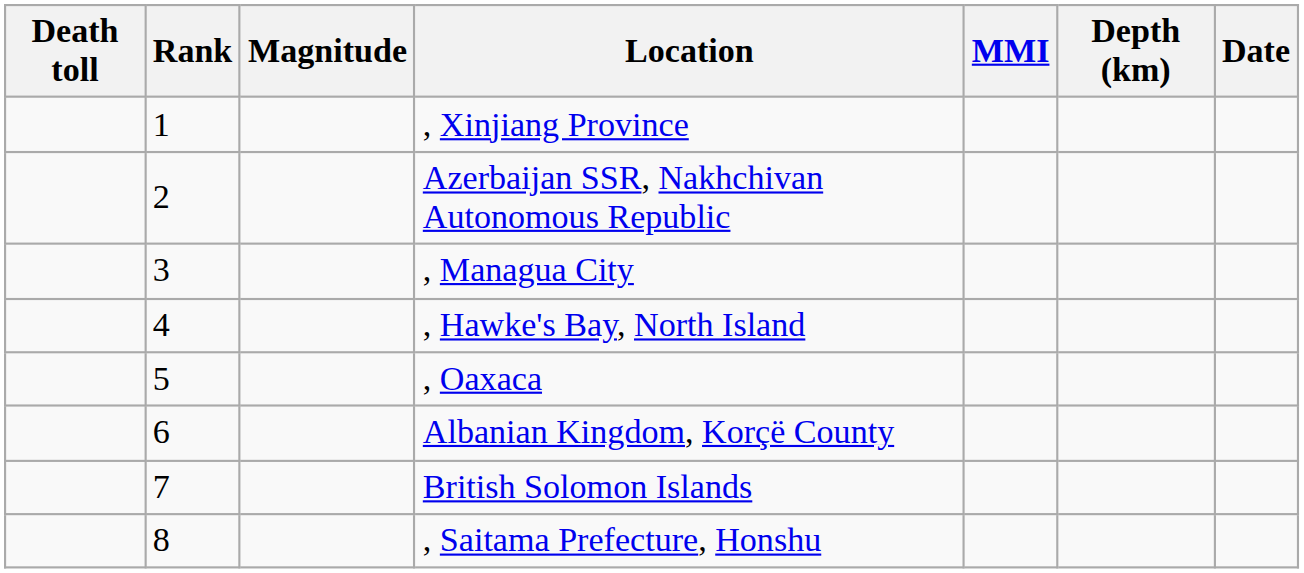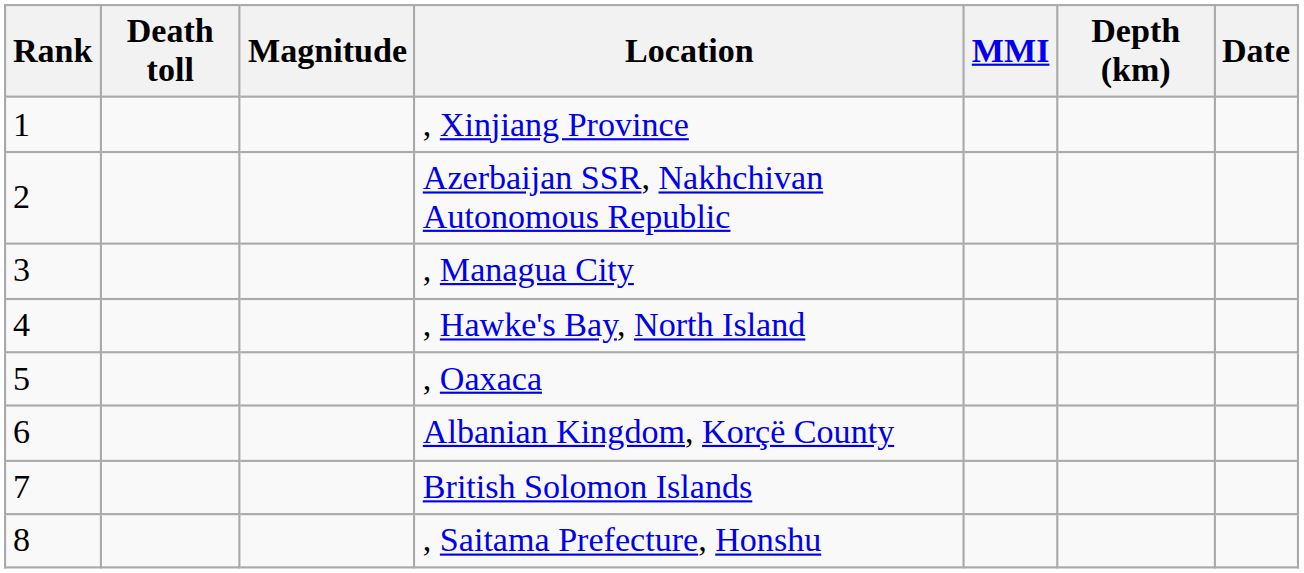columns swapped: Rank <-> Death toll
